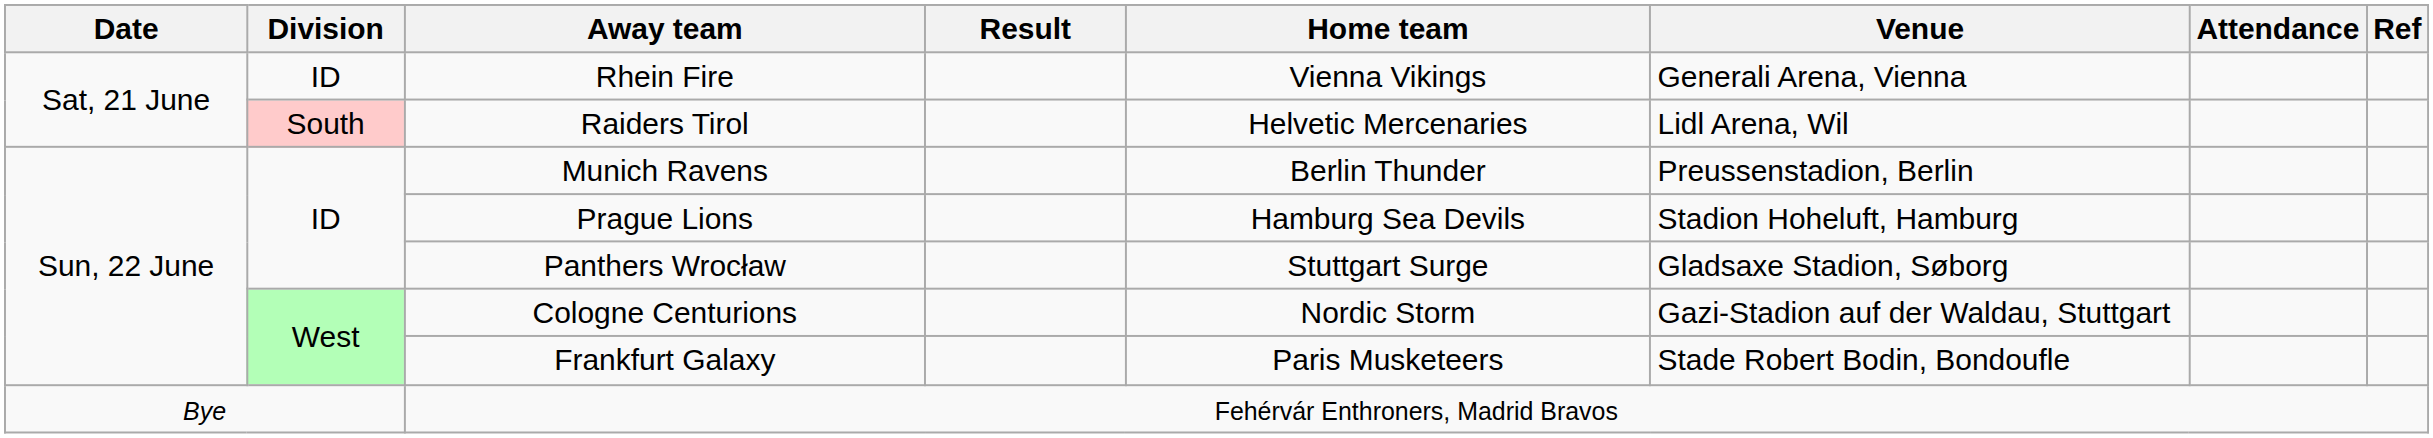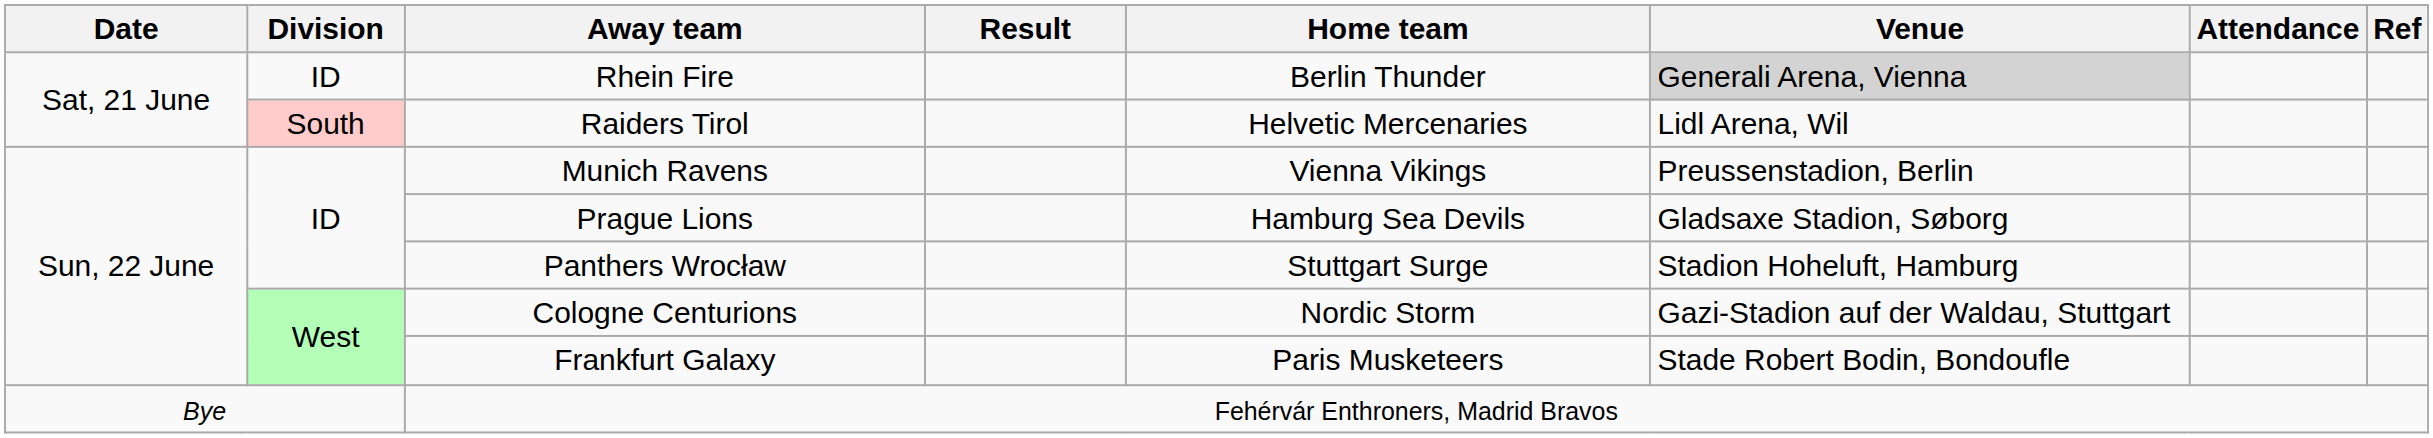Rhein Fire | Home team: Vienna Vikings -> Berlin Thunder
Rhein Fire | Venue: no background -> lightgrey background
Munich Ravens | Home team: Berlin Thunder -> Vienna Vikings
Prague Lions | Venue: Stadion Hoheluft, Hamburg -> Gladsaxe Stadion, Søborg
Panthers Wrocław | Venue: Gladsaxe Stadion, Søborg -> Stadion Hoheluft, Hamburg
